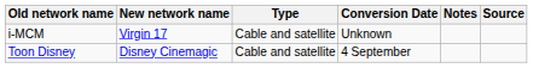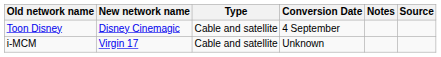rows swapped: i-MCM <-> Toon Disney
